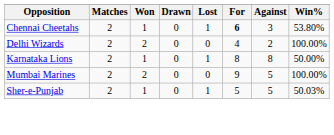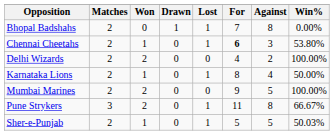+ row: Bhopal Badshahs | 2 | 0 | 1 | 1 | 7 | 8 | 0.00%
Karnataka Lions | Against: 8 -> 4
+ row: Pune Strykers | 3 | 2 | 0 | 1 | 11 | 8 | 66.67%
